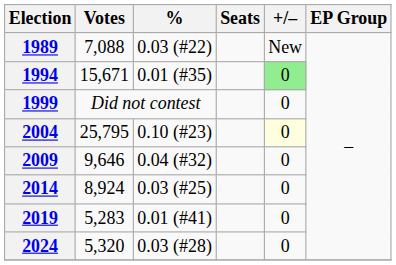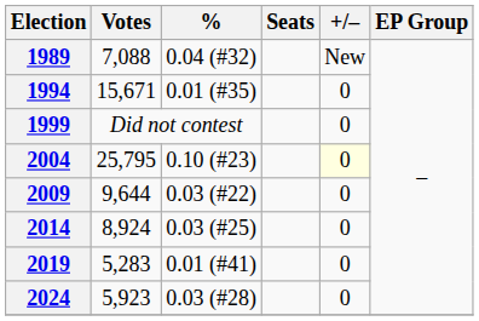1989 | %: 0.03 (#22) -> 0.04 (#32)
1994 | +/–: lightgreen background -> no background
2009 | Votes: 9,646 -> 9,644
2009 | %: 0.04 (#32) -> 0.03 (#22)
2024 | Votes: 5,320 -> 5,923
